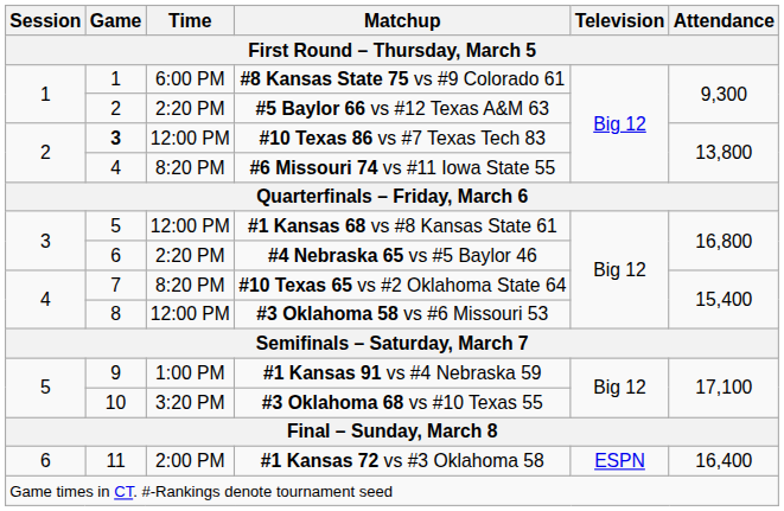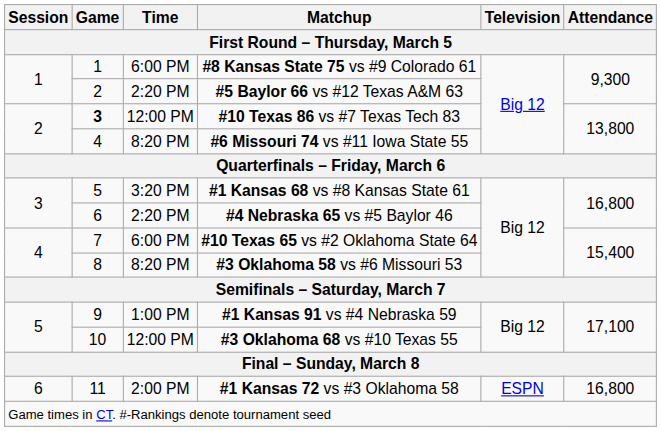#1 Kansas 68 vs #8 Kansas State 61 | Time: 12:00 PM -> 3:20 PM
#10 Texas 65 vs #2 Oklahoma State 64 | Time: 8:20 PM -> 6:00 PM
#3 Oklahoma 58 vs #6 Missouri 53 | Time: 12:00 PM -> 8:20 PM
#3 Oklahoma 68 vs #10 Texas 55 | Time: 3:20 PM -> 12:00 PM
#1 Kansas 72 vs #3 Oklahoma 58 | Attendance: 16,400 -> 16,800
